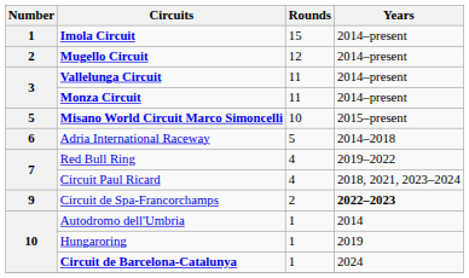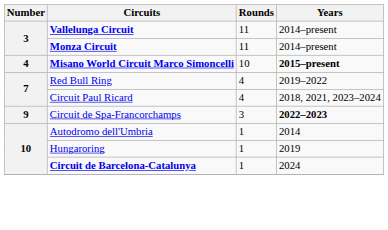- row: 1 | Imola Circuit | 15 | 2014–present
- row: 2 | Mugello Circuit | 12 | 2014–present
Misano World Circuit Marco Simoncelli | Number: 5 -> 4
Misano World Circuit Marco Simoncelli | Years: normal -> bold
- row: 6 | Adria International Raceway | 5 | 2014–2018
Circuit de Spa-Francorchamps | Rounds: 2 -> 3
